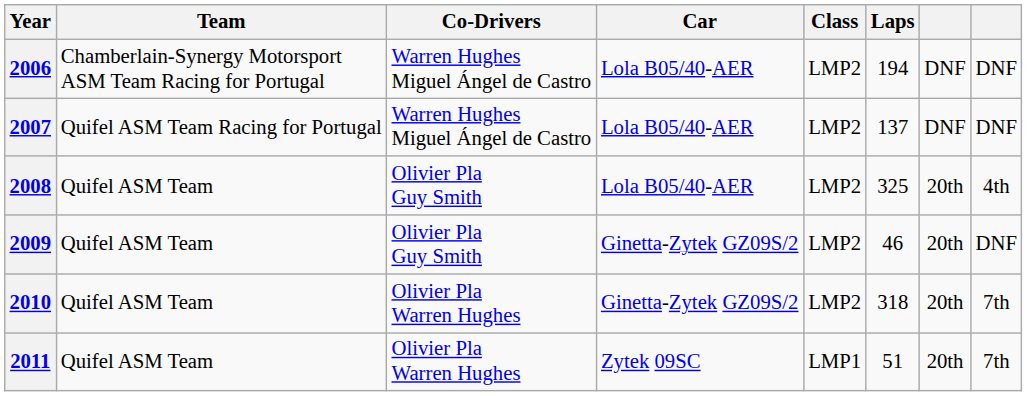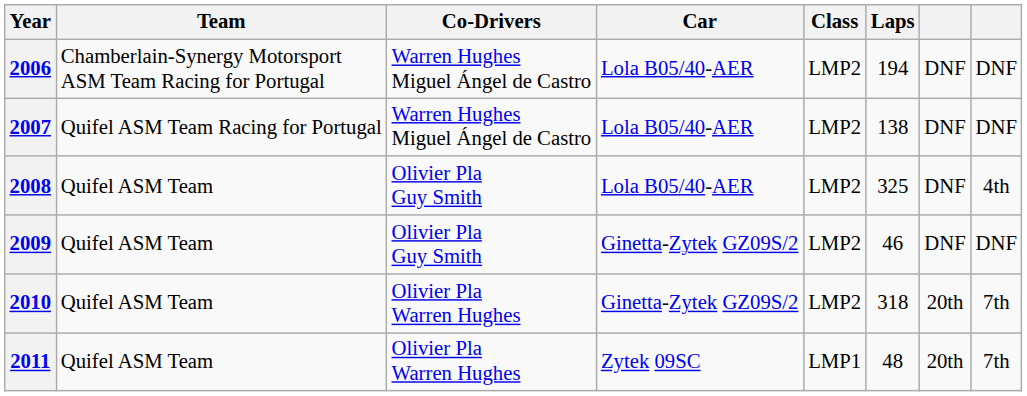2007 | Laps: 137 -> 138
2008 | column 7: 20th -> DNF
2009 | column 7: 20th -> DNF
2011 | Laps: 51 -> 48
